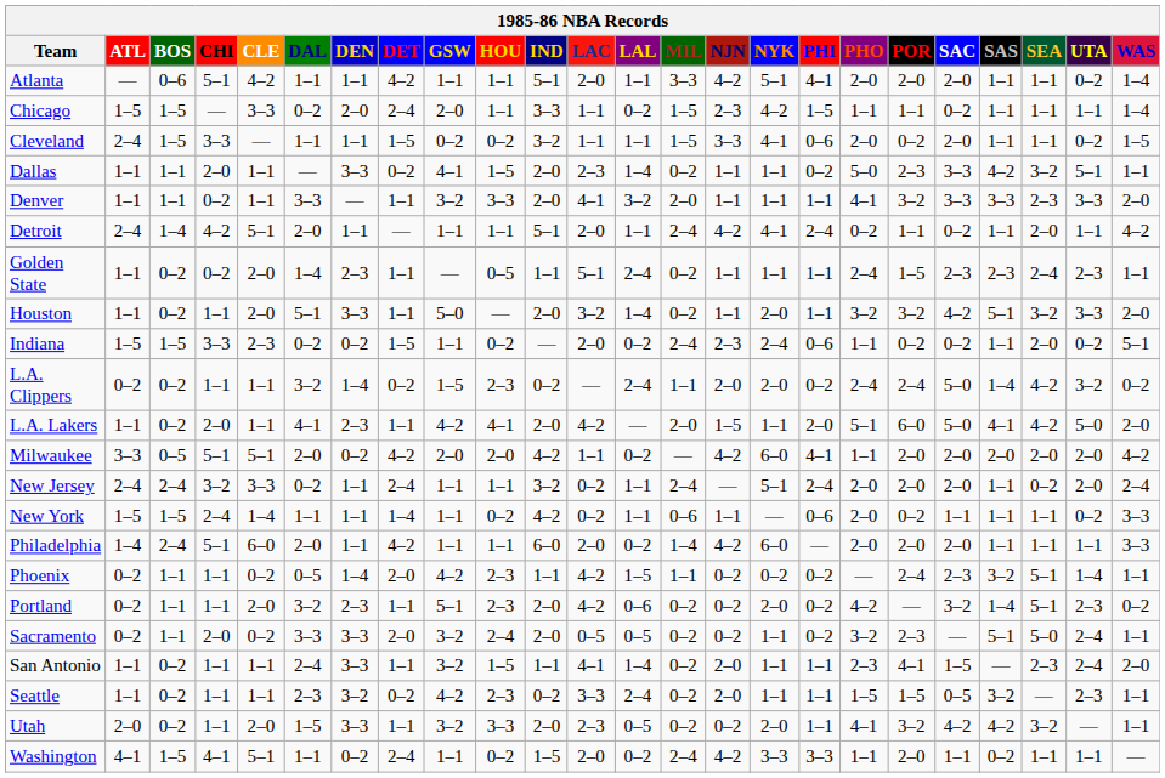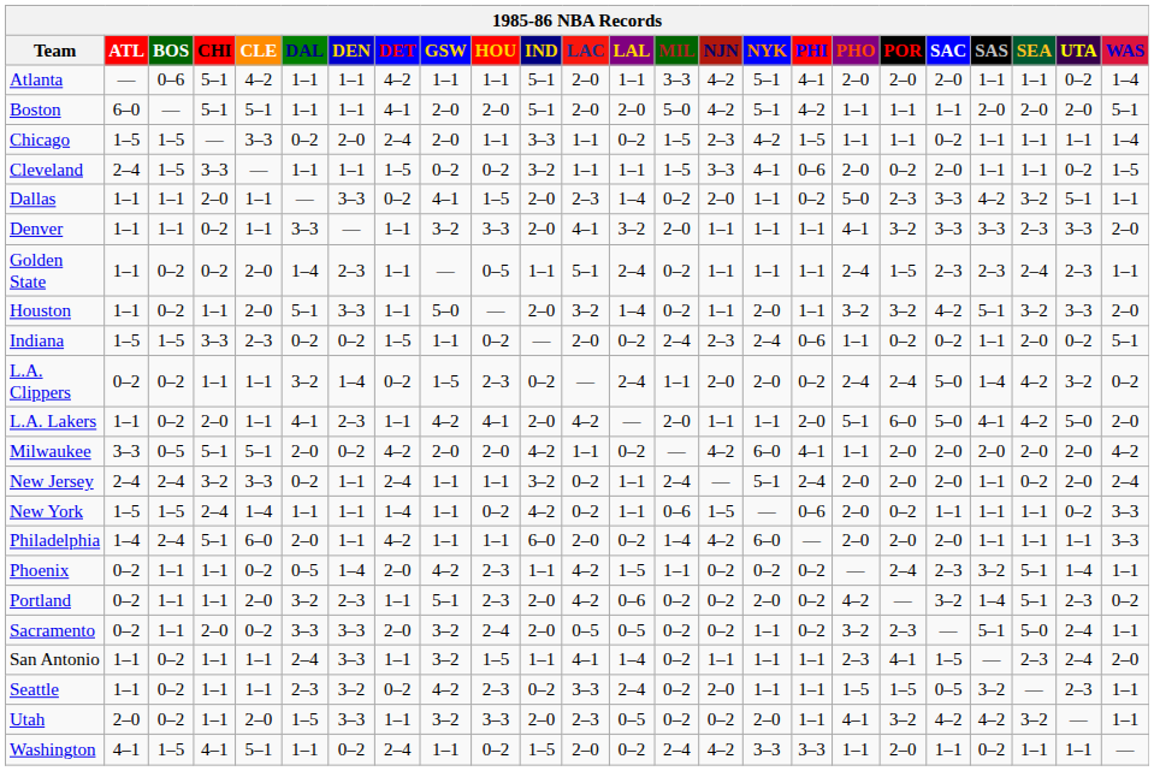+ row: Boston | 6–0 | — | 5–1 | 5–1 | 1–1 | 1–1 | 4–1 | 2–0 | 2–0 | 5–1 | 2–0 | 2–0 | 5–0 | 4–2 | 5–1 | 4–2 | 1–1 | 1–1 | 1–1 | 2–0 | 2–0 | 2–0 | 5–1
Dallas | NJN: 1–1 -> 2–0
- row: Detroit | 2–4 | 1–4 | 4–2 | 5–1 | 2–0 | 1–1 | — | 1–1 | 1–1 | 5–1 | 2–0 | 1–1 | 2–4 | 4–2 | 4–1 | 2–4 | 0–2 | 1–1 | 0–2 | 1–1 | 2–0 | 1–1 | 4–2
L.A. Lakers | NJN: 1–5 -> 1–1
New York | NJN: 1–1 -> 1–5
San Antonio | NJN: 2–0 -> 1–1
